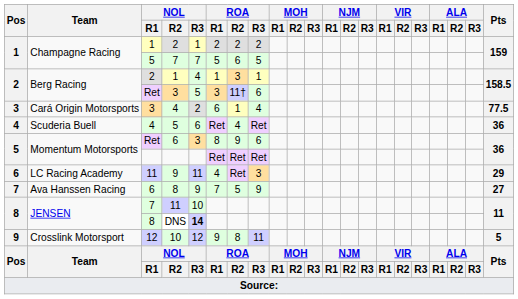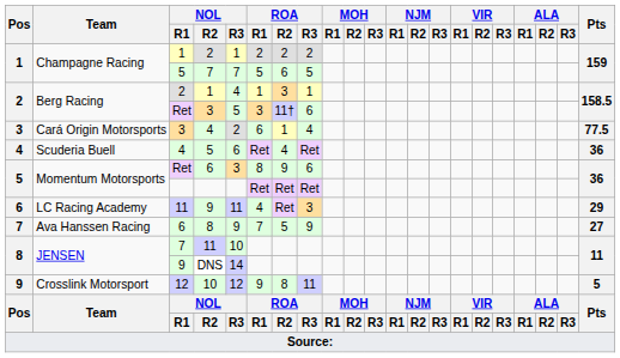DNS | NOL / R1: 8 -> 9
DNS | NOL / R3: bold -> normal
